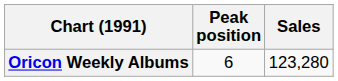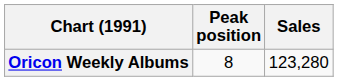Oricon Weekly Albums | Peak position: 6 -> 8
